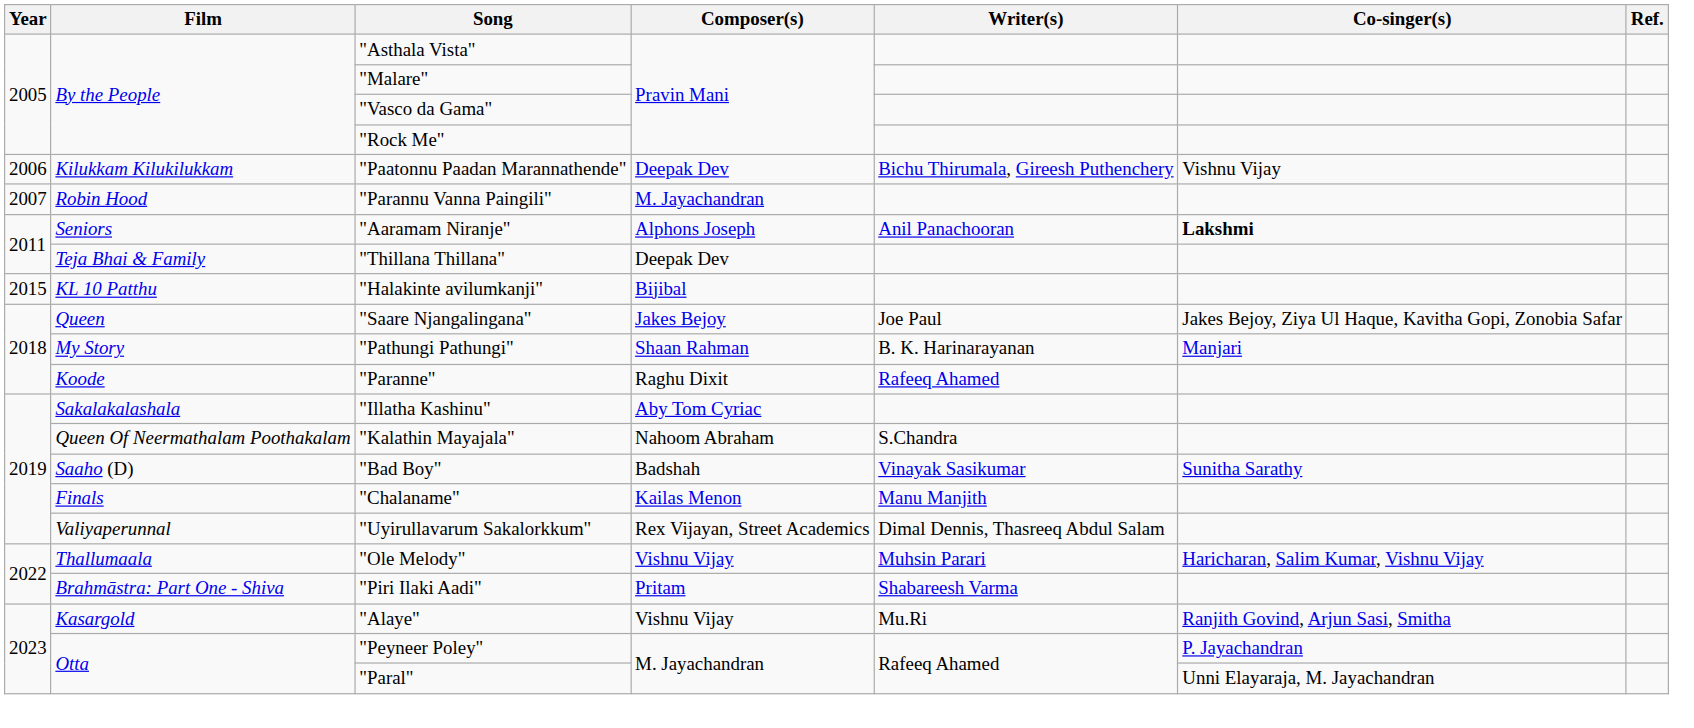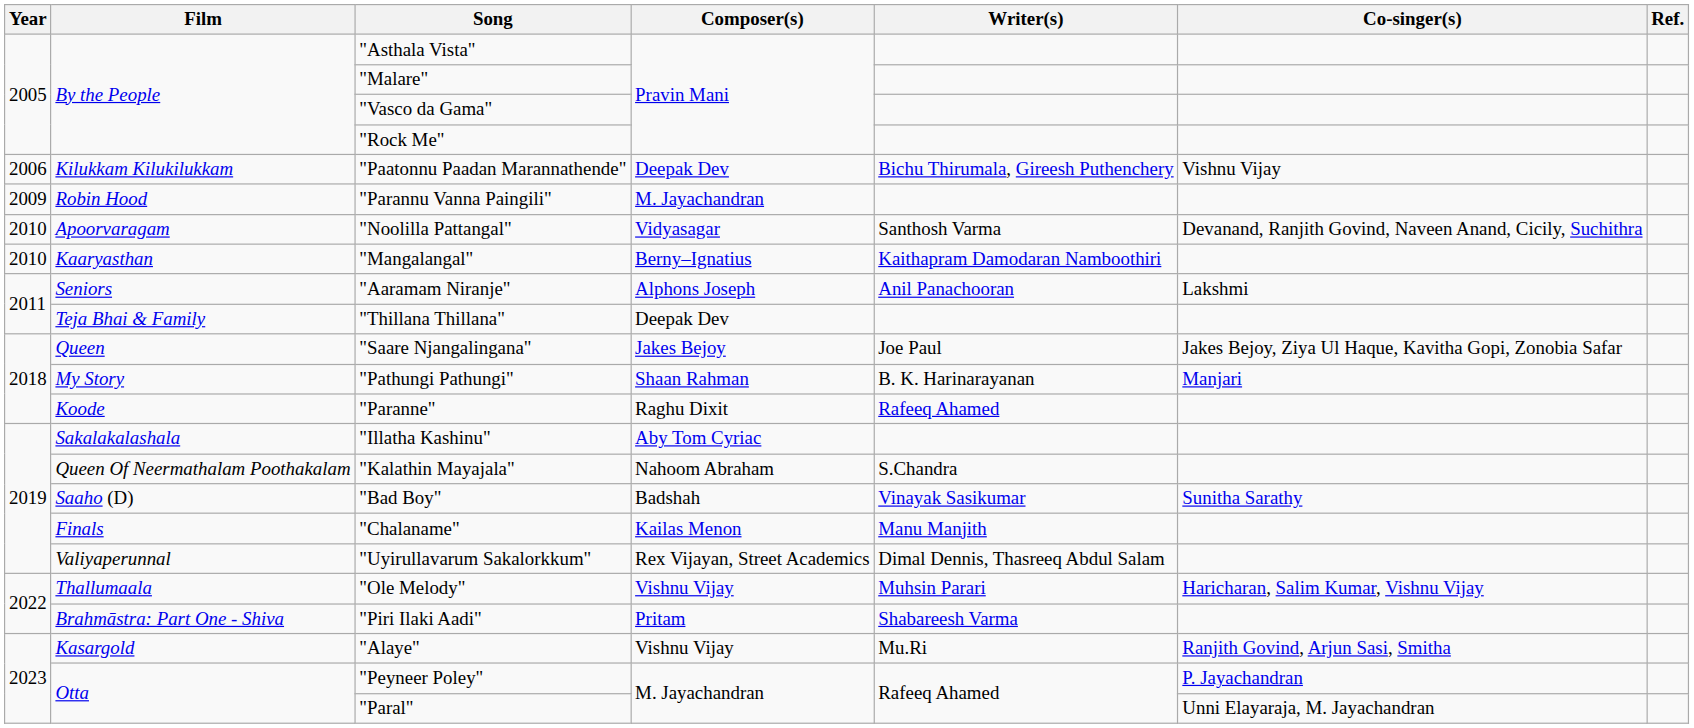"Parannu Vanna Paingili" | Year: 2007 -> 2009
+ row: 2010 | Apoorvaragam | "Noolilla Pattangal" | Vidyasagar | Santhosh Varma | Devanand, Ranjith Govind, Naveen Anand, Cicily, Suchithra
+ row: 2010 | Kaaryasthan | "Mangalangal" | Berny–Ignatius | Kaithapram Damodaran Namboothiri
"Aaramam Niranje" | Co-singer(s): bold -> normal
- row: 2015 | KL 10 Patthu | "Halakinte avilumkanji" | Bijibal
